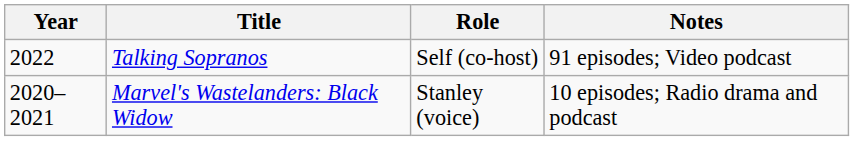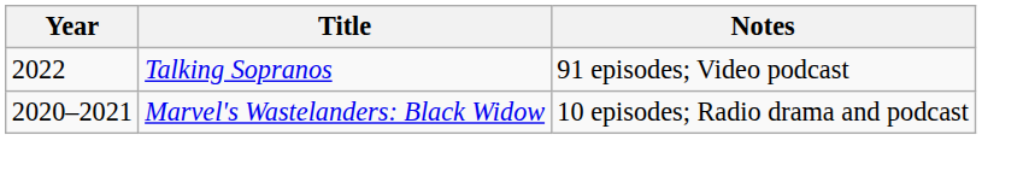- column: Role | Self (co-host) | Stanley (voice)
